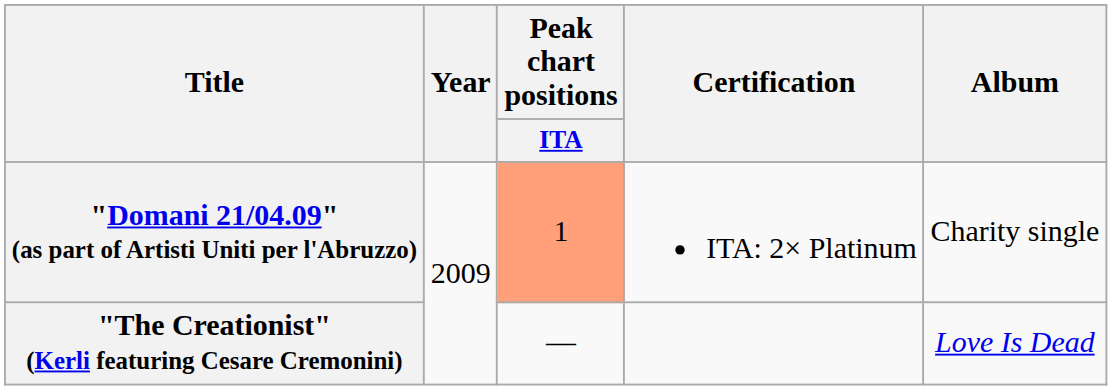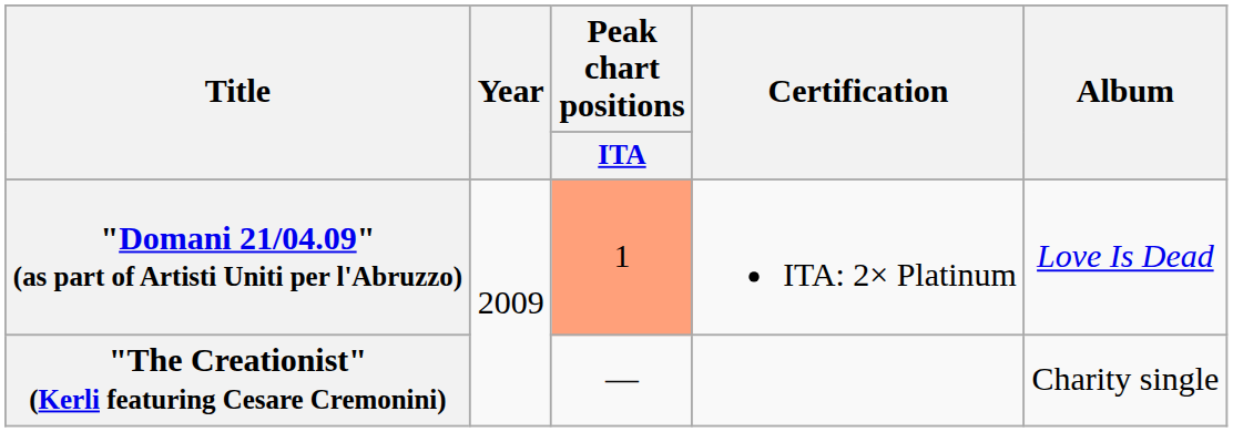"Domani 21/04.09" (as part of Artisti Uniti per l'Abruzzo) | Album: Charity single -> Love Is Dead
"The Creationist" (Kerli featuring Cesare Cremonini) | Album: Love Is Dead -> Charity single
